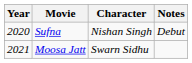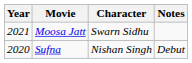rows swapped: Sufna <-> Moosa Jatt
